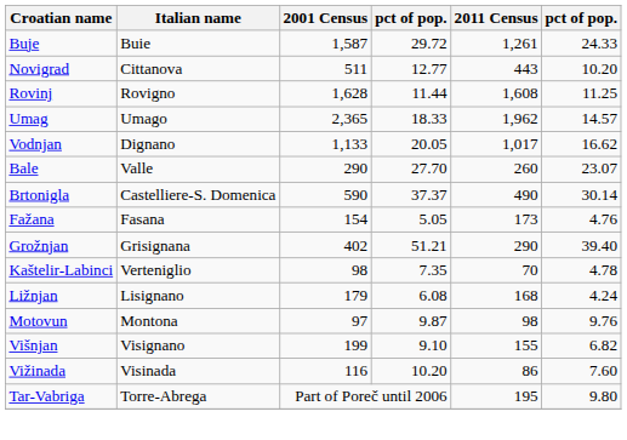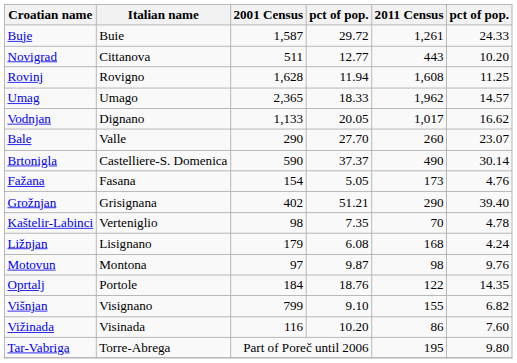Rovinj | column 4: 11.44 -> 11.94
+ row: Oprtalj | Portole | 184 | 18.76 | 122 | 14.35
Višnjan | 2001 Census: 199 -> 799
